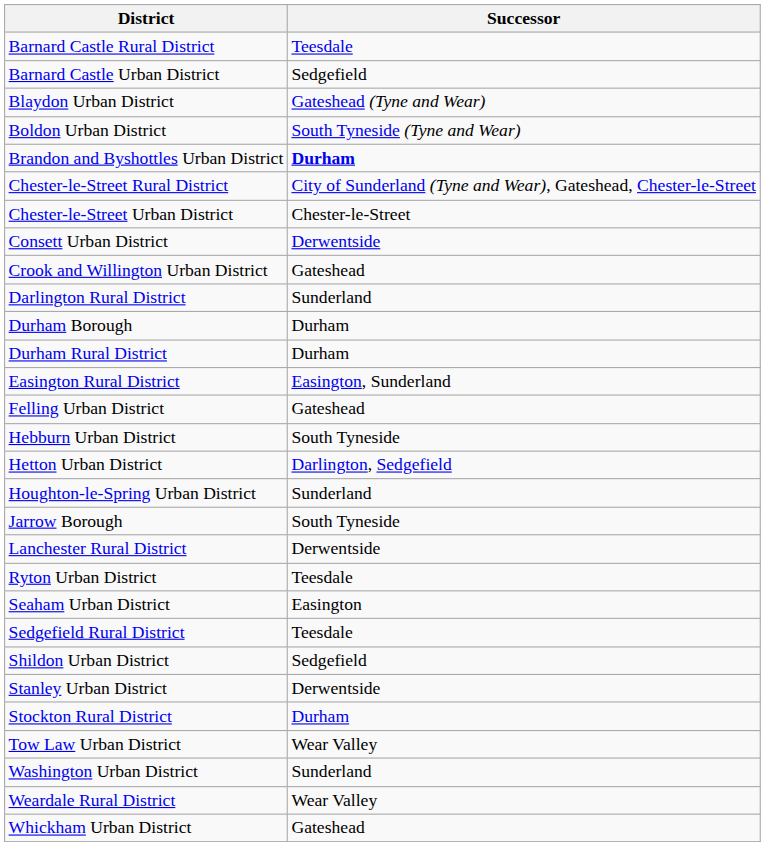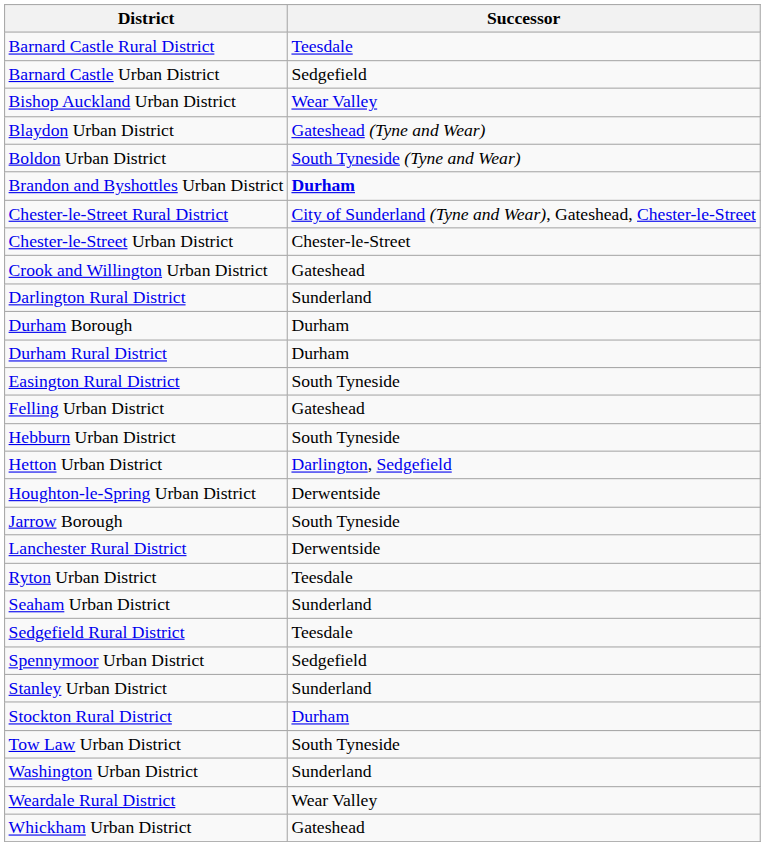+ row: Bishop Auckland Urban District | Wear Valley
- row: Consett Urban District | Derwentside
Easington Rural District | Successor: Easington, Sunderland -> South Tyneside
Houghton-le-Spring Urban District | Successor: Sunderland -> Derwentside
Seaham Urban District | Successor: Easington -> Sunderland
- row: Shildon Urban District | Sedgefield
+ row: Spennymoor Urban District | Sedgefield
Stanley Urban District | Successor: Derwentside -> Sunderland
Tow Law Urban District | Successor: Wear Valley -> South Tyneside
